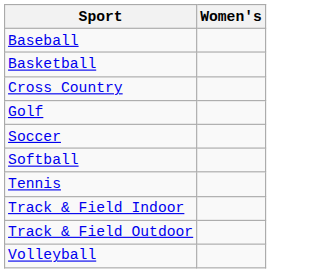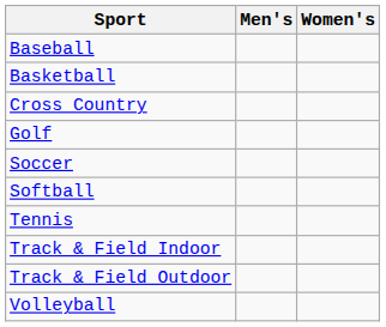+ column: Men's
